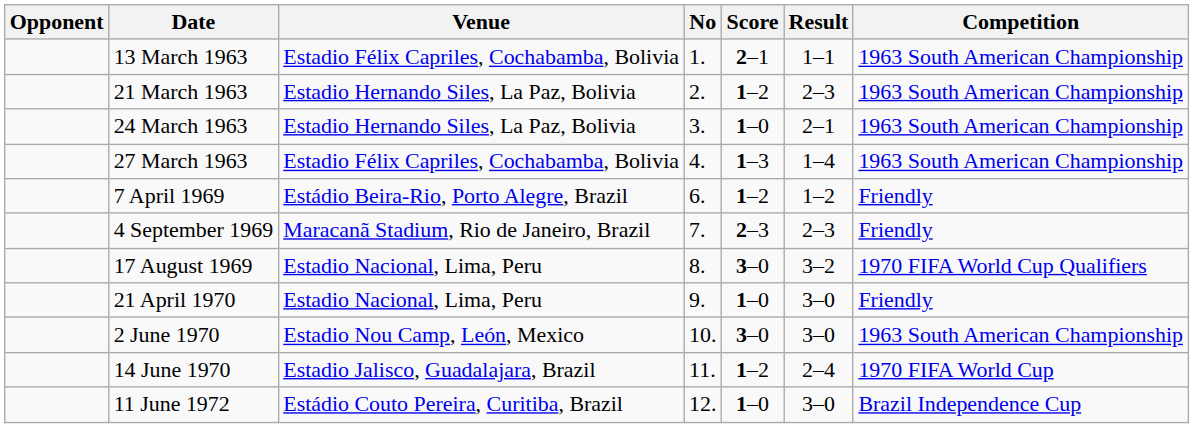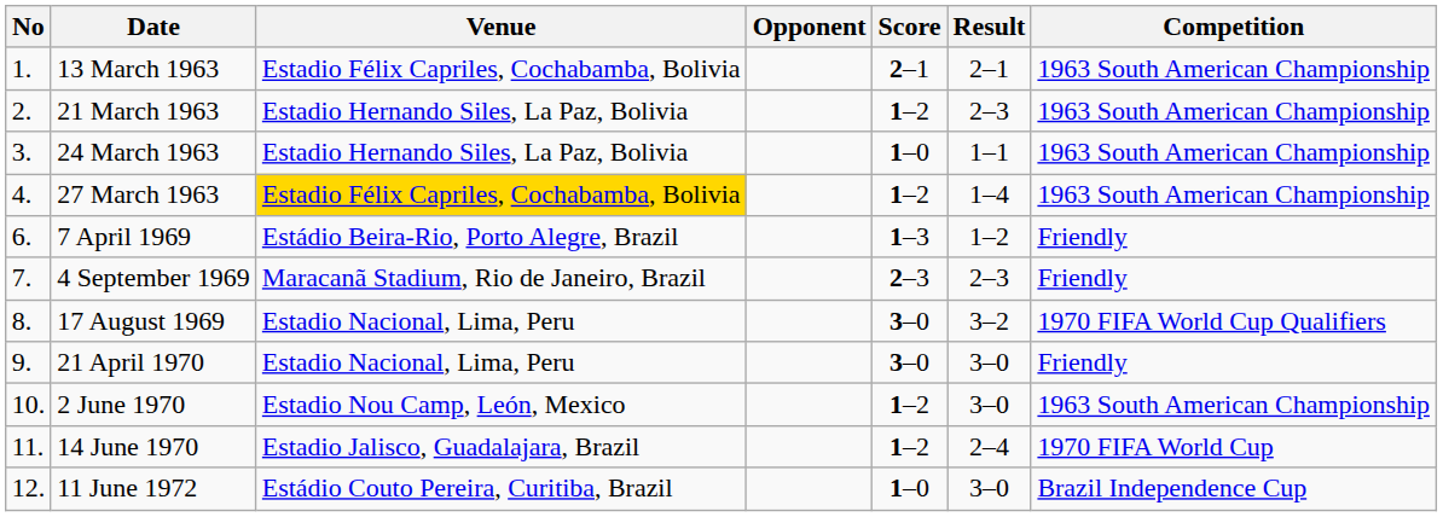columns swapped: No <-> Opponent
13 March 1963 | Result: 1–1 -> 2–1
24 March 1963 | Result: 2–1 -> 1–1
27 March 1963 | Venue: no background -> gold background
27 March 1963 | Score: 1–3 -> 1–2
7 April 1969 | Score: 1–2 -> 1–3
21 April 1970 | Score: 1–0 -> 3–0
2 June 1970 | Score: 3–0 -> 1–2
